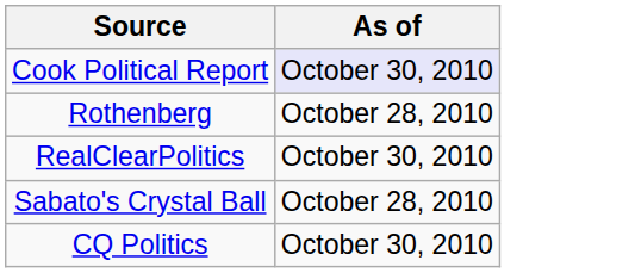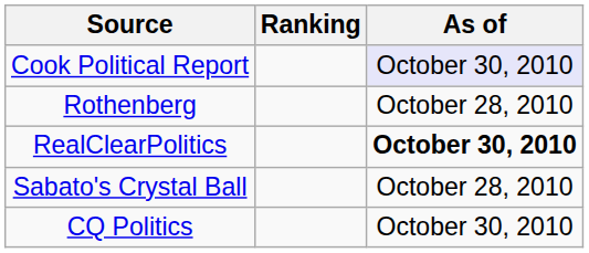+ column: Ranking
RealClearPolitics | As of: normal -> bold
